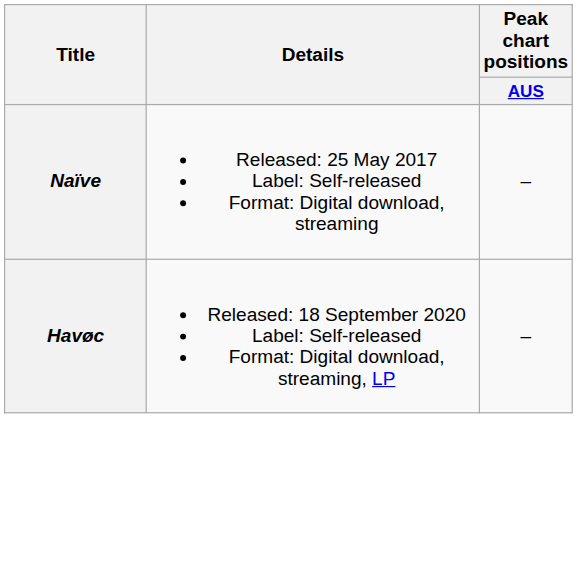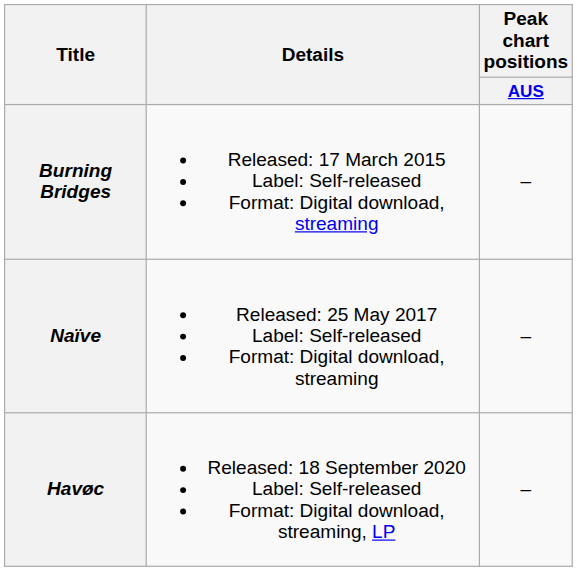+ row: Burning Bridges | Released: 17 March 2015 Label: Self-released Format: Digital download, streaming | –
